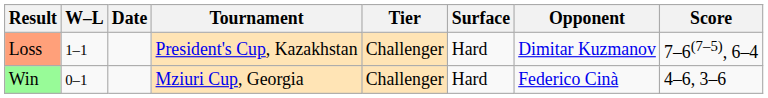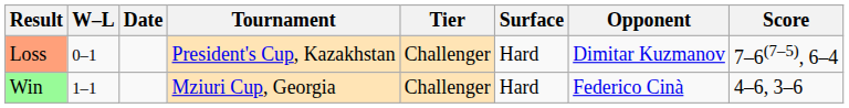Loss | W–L: 1–1 -> 0–1
Win | W–L: 0–1 -> 1–1
